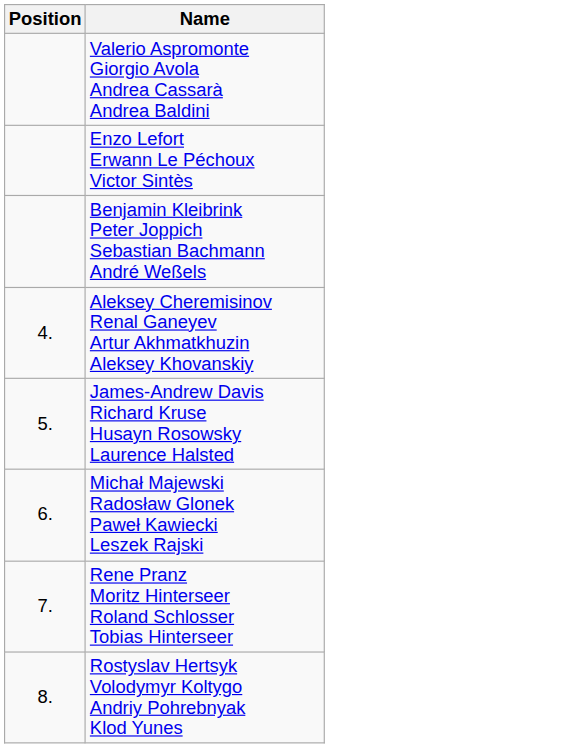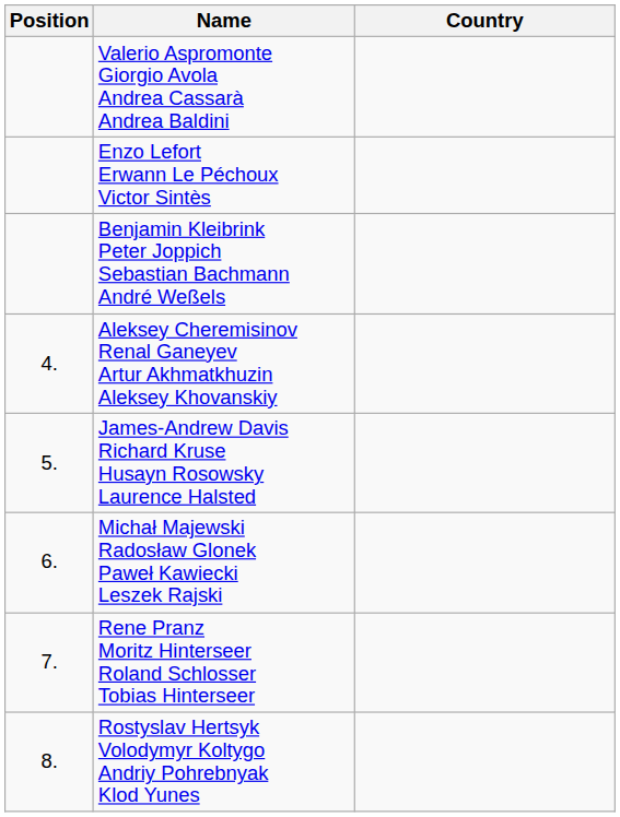+ column: Country
